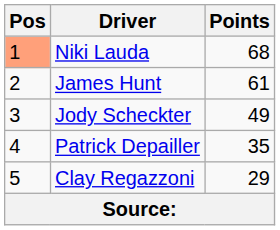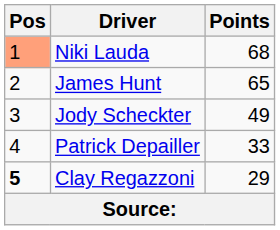James Hunt | Points: 61 -> 65
Patrick Depailler | Points: 35 -> 33
Clay Regazzoni | Pos: normal -> bold
